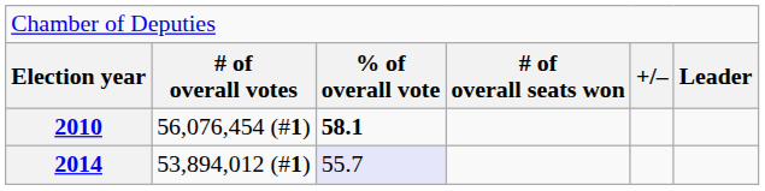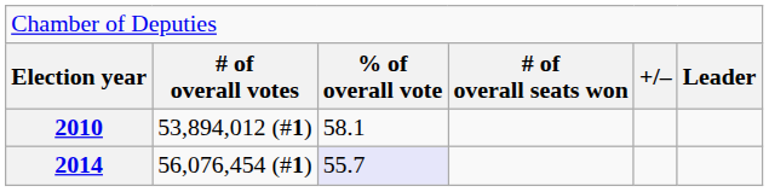2010 | column 2: 56,076,454 (#1) -> 53,894,012 (#1)
2010 | column 3: bold -> normal
2014 | column 2: 53,894,012 (#1) -> 56,076,454 (#1)
